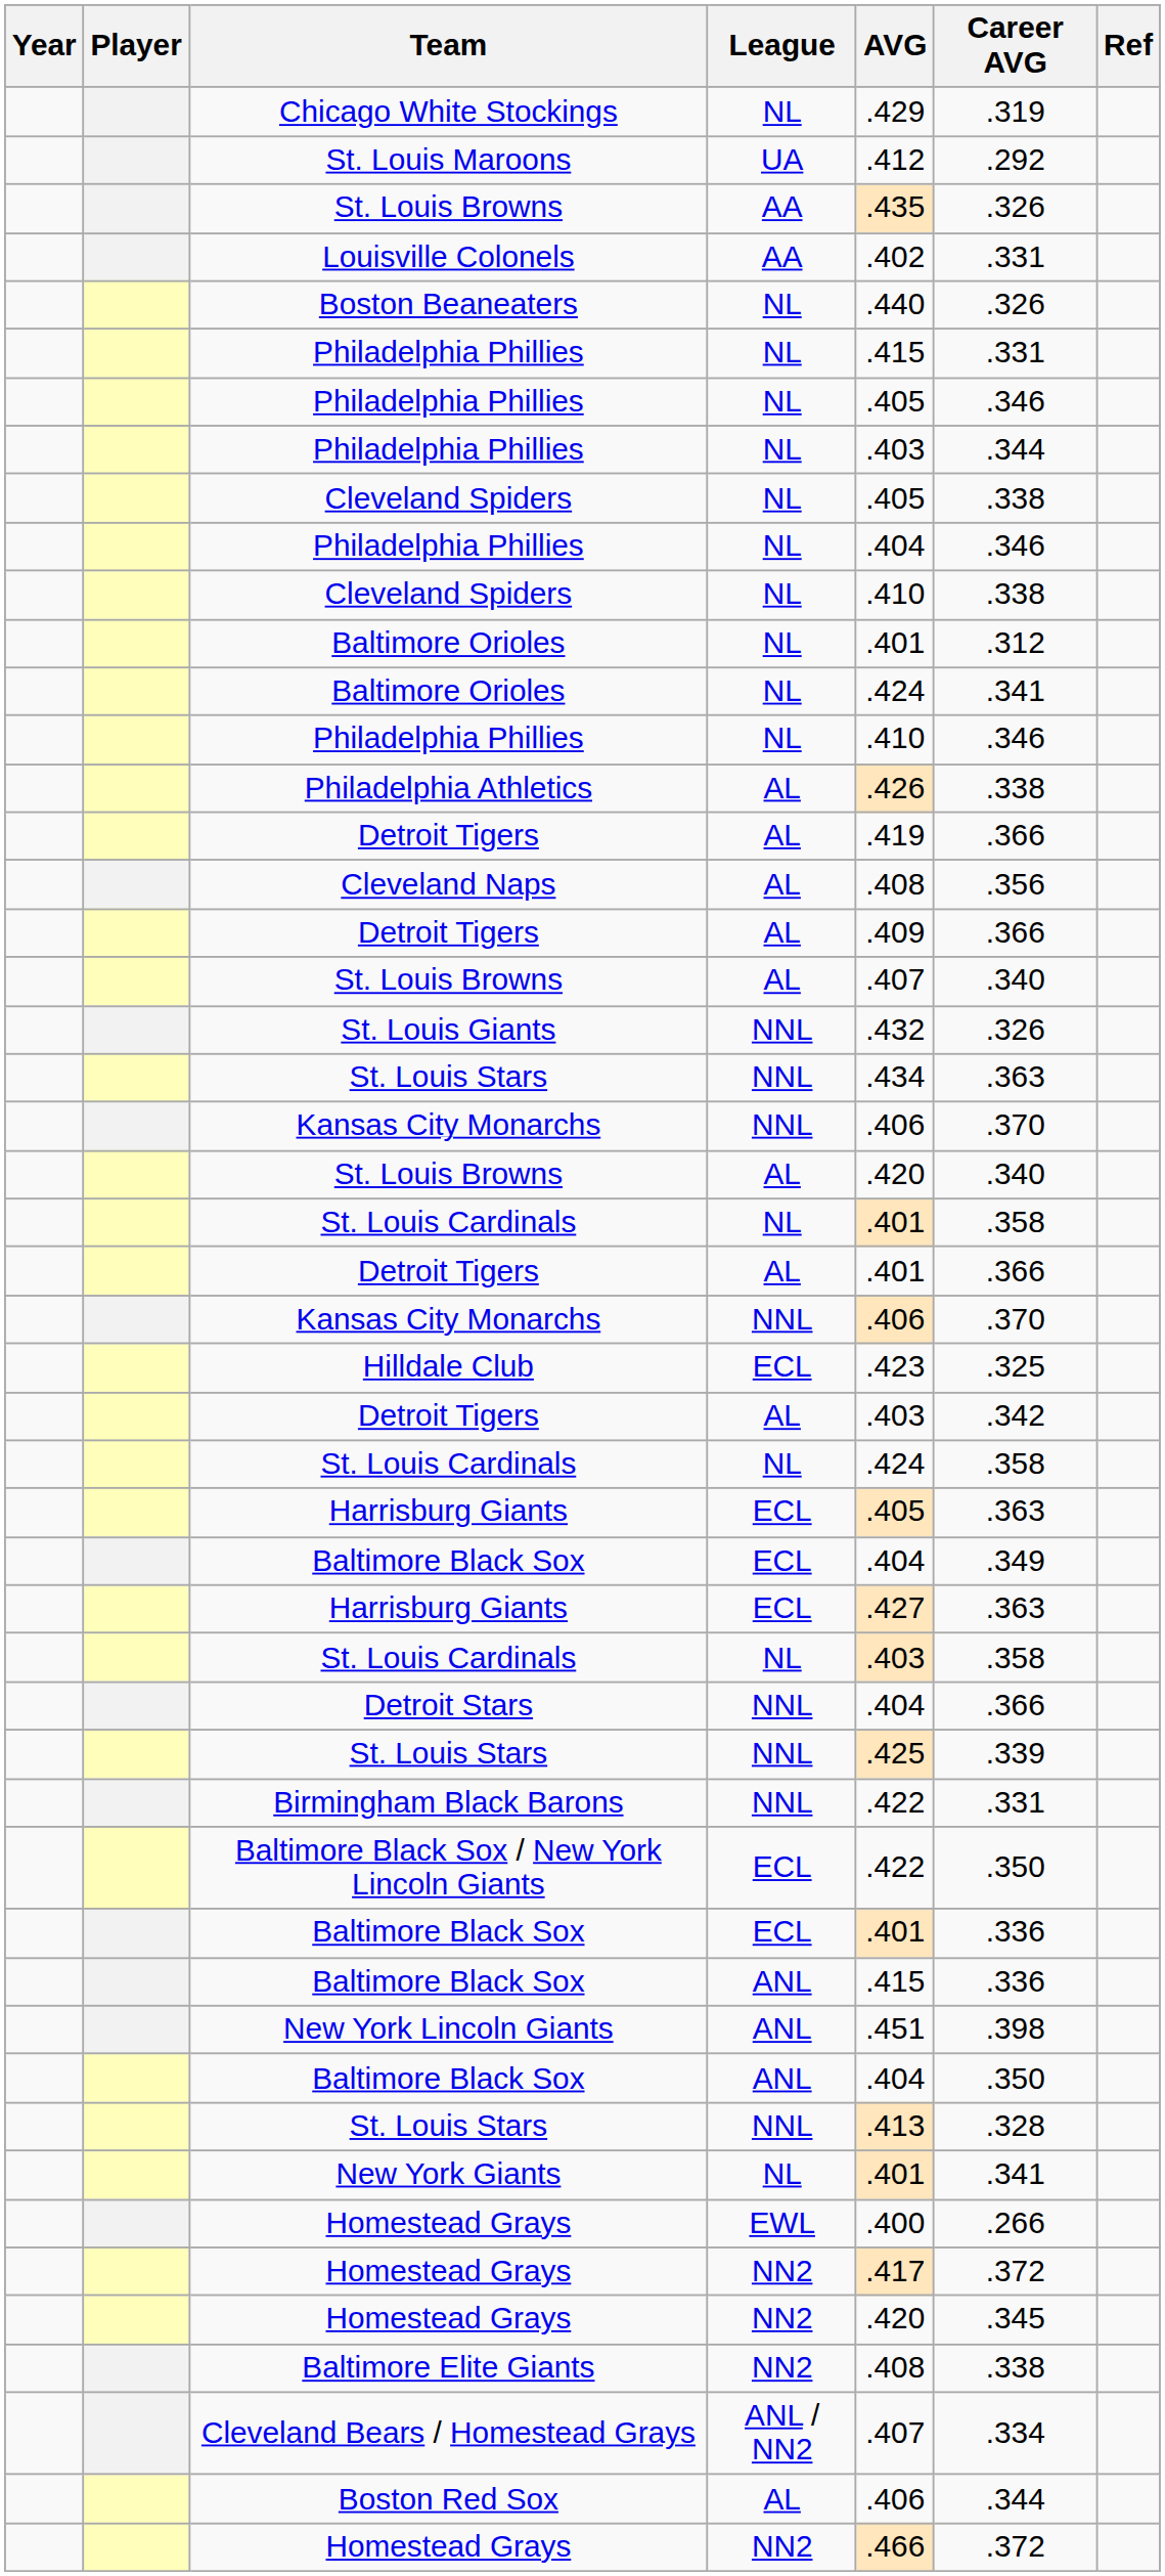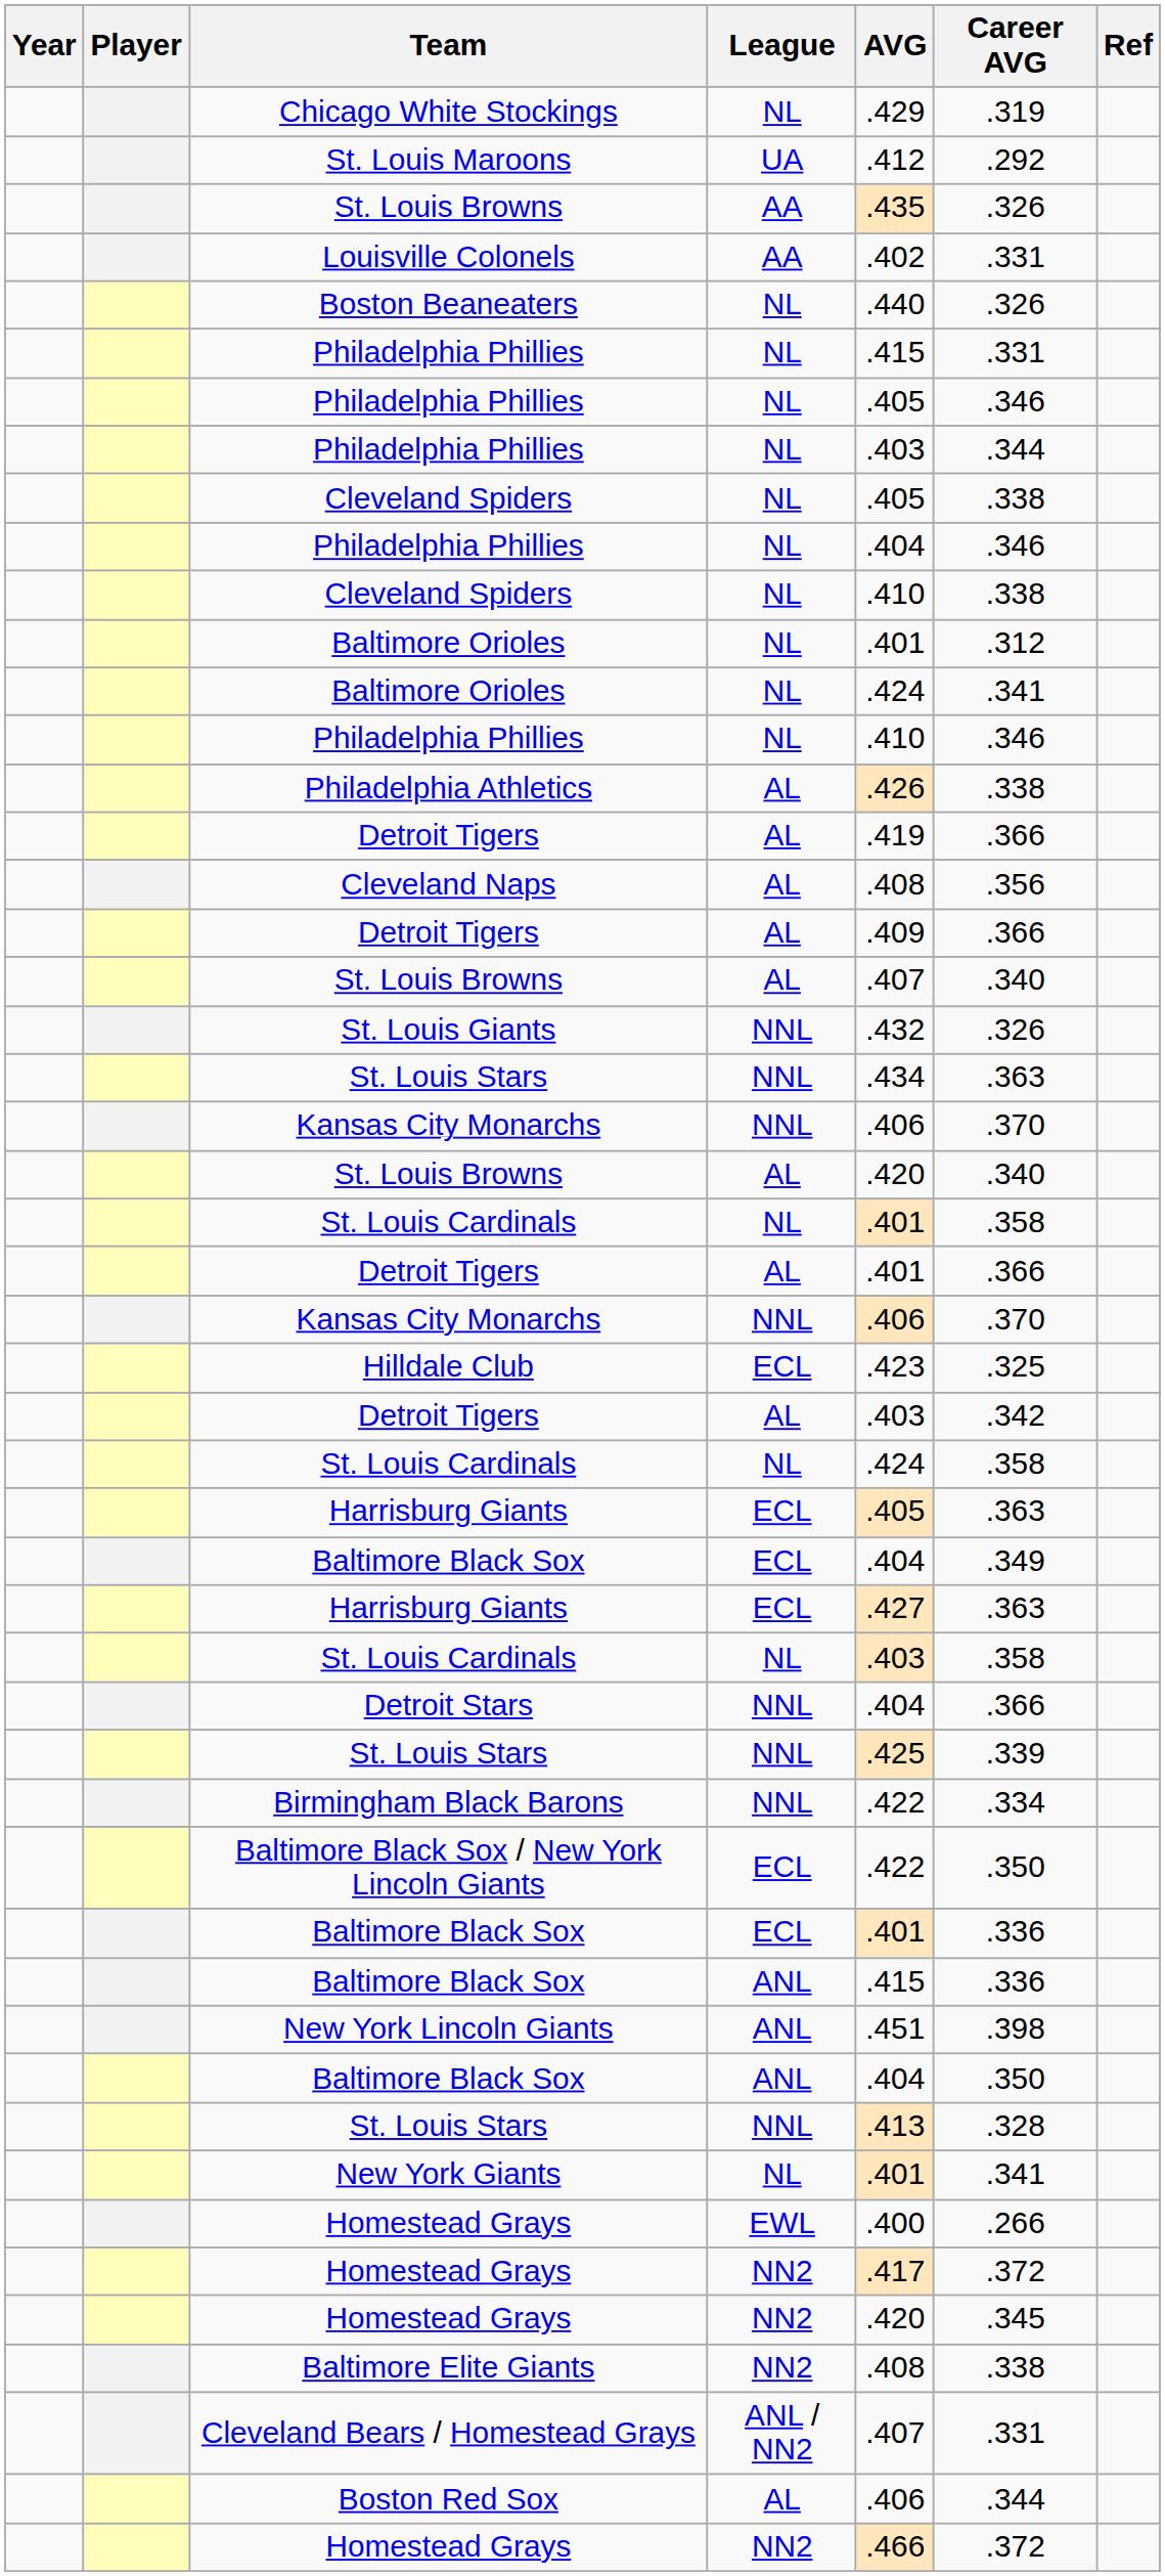Birmingham Black Barons | Career AVG: .331 -> .334
Cleveland Bears / Homestead Grays | Career AVG: .334 -> .331
